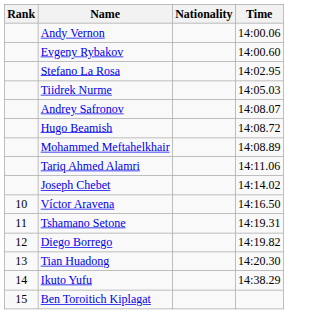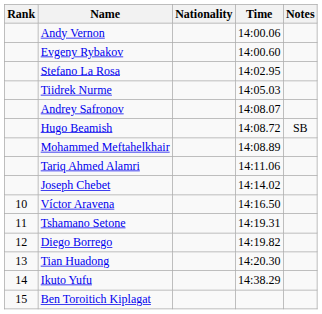+ column: Notes | SB
